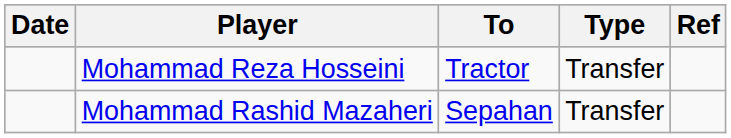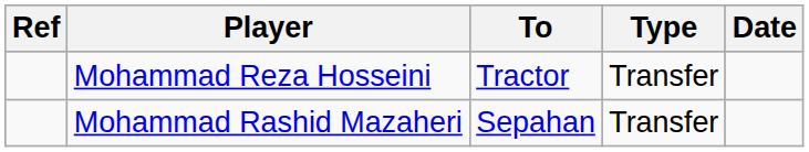columns swapped: Date <-> Ref
